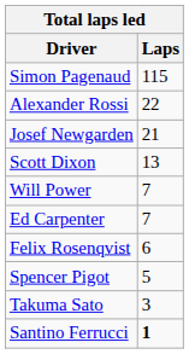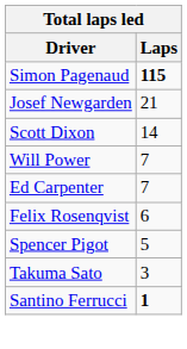Simon Pagenaud | Laps: normal -> bold
- row: Alexander Rossi | 22
Scott Dixon | Laps: 13 -> 14
